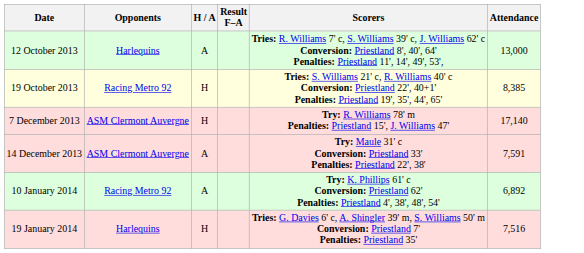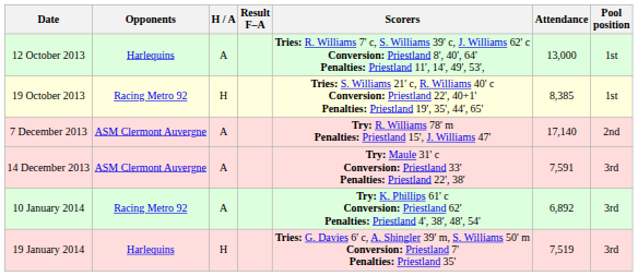+ column: Pool position | 1st | 1st | 2nd | 3rd | 3rd | 3rd
7 December 2013 | H / A: H -> A
19 January 2014 | Attendance: 7,516 -> 7,519
